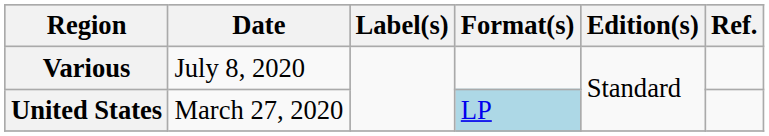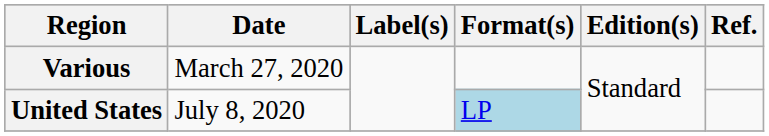Various | Date: July 8, 2020 -> March 27, 2020
United States | Date: March 27, 2020 -> July 8, 2020
